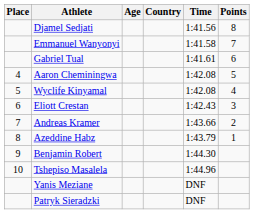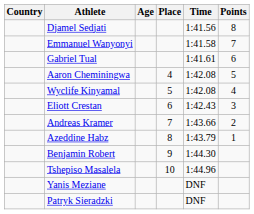columns swapped: Place <-> Country
